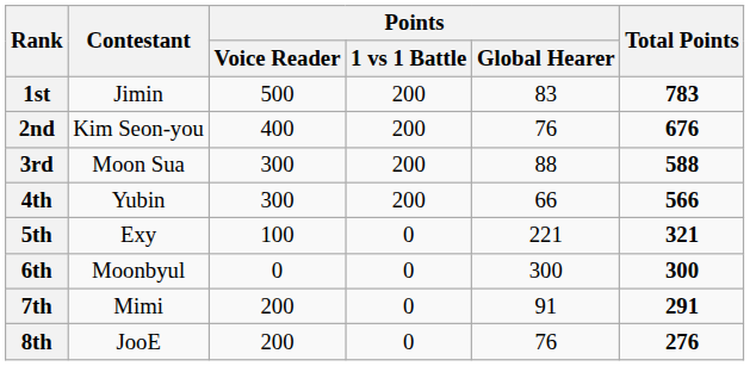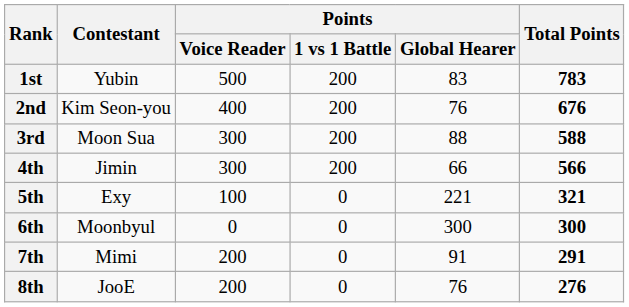1st | Contestant: Jimin -> Yubin
4th | Contestant: Yubin -> Jimin
